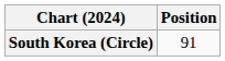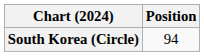South Korea (Circle) | Position: 91 -> 94
